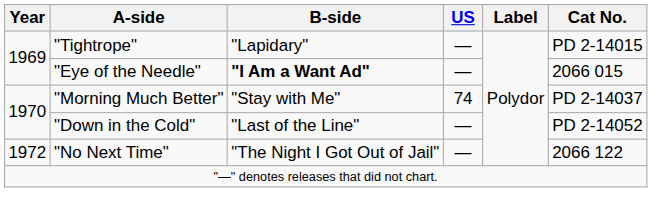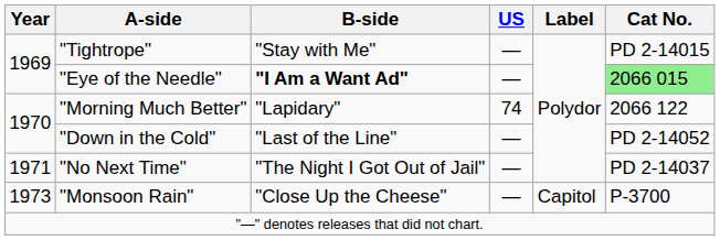"Tightrope" | B-side: "Lapidary" -> "Stay with Me"
"Eye of the Needle" | Cat No.: no background -> lightgreen background
"Morning Much Better" | B-side: "Stay with Me" -> "Lapidary"
"Morning Much Better" | Cat No.: PD 2-14037 -> 2066 122
"No Next Time" | Year: 1972 -> 1971
"No Next Time" | Cat No.: 2066 122 -> PD 2-14037
+ row: 1973 | "Monsoon Rain" | "Close Up the Cheese" | — | Capitol | P-3700
